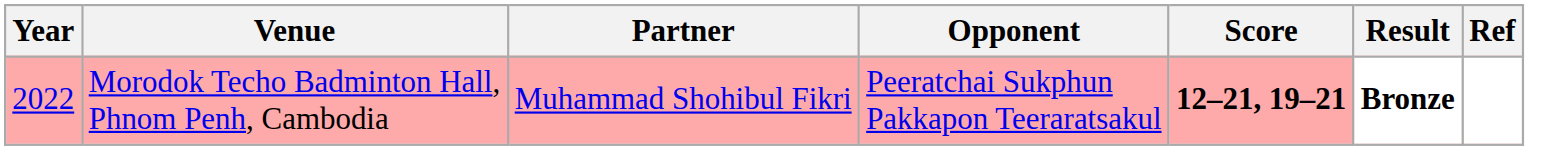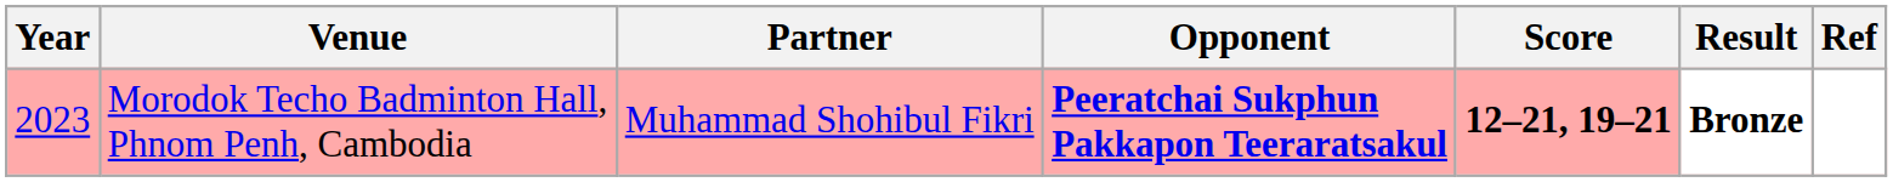Morodok Techo Badminton Hall, Phnom Penh, Cambodia | Year: 2022 -> 2023
Morodok Techo Badminton Hall, Phnom Penh, Cambodia | Opponent: normal -> bold
